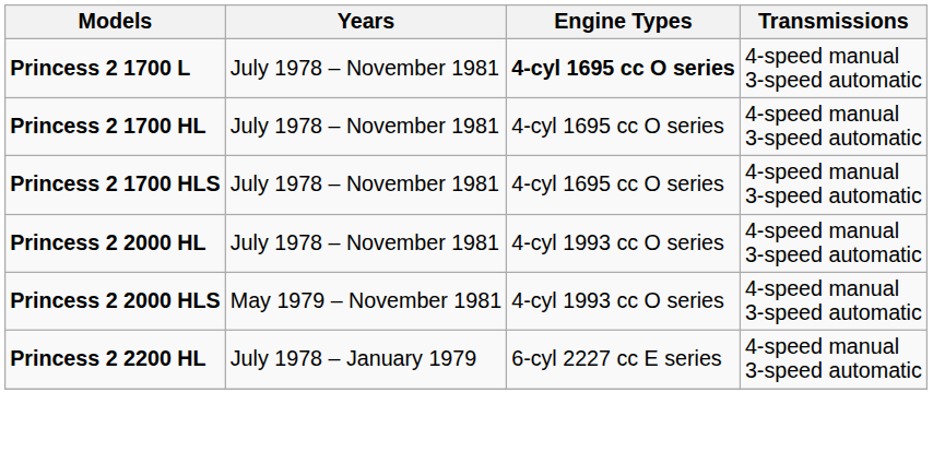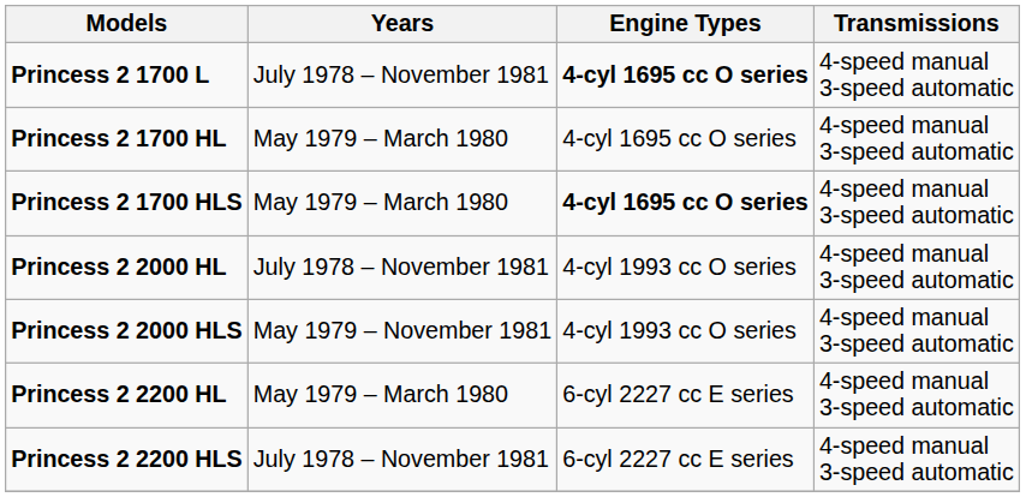Princess 2 1700 HL | Years: July 1978 – November 1981 -> May 1979 – March 1980
Princess 2 1700 HLS | Years: July 1978 – November 1981 -> May 1979 – March 1980
Princess 2 1700 HLS | Engine Types: normal -> bold
Princess 2 2200 HL | Years: July 1978 – January 1979 -> May 1979 – March 1980
+ row: Princess 2 2200 HLS | July 1978 – November 1981 | 6-cyl 2227 cc E series | 4-speed manual 3-speed automatic
